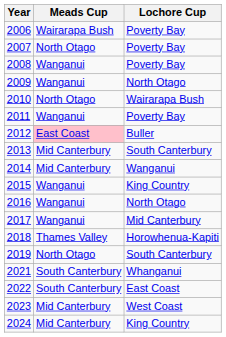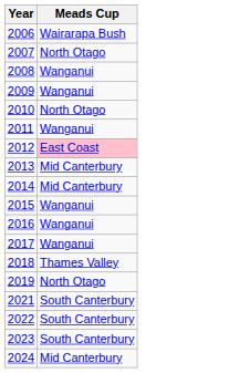- column: Lochore Cup | Poverty Bay | Poverty Bay | Poverty Bay | North Otago | Wairarapa Bush | Poverty Bay | Buller | South Canterbury | Wanganui | King Country | North Otago | Mid Canterbury | Horowhenua-Kapiti | South Canterbury | Whanganui | East Coast | West Coast | King Country
2023 | Meads Cup: Mid Canterbury -> South Canterbury
